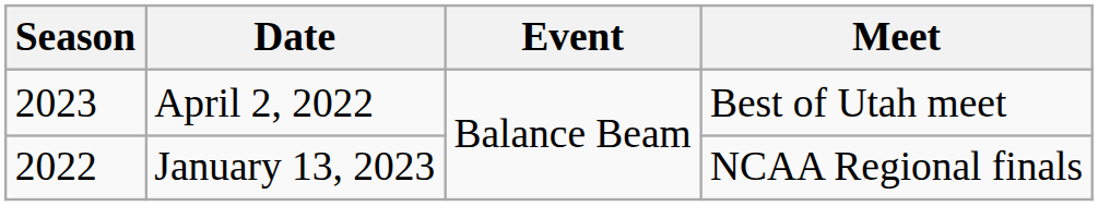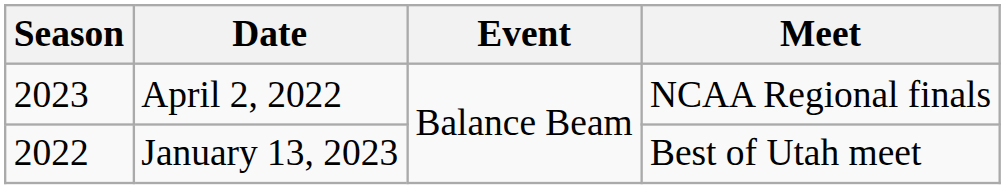April 2, 2022 | Meet: Best of Utah meet -> NCAA Regional finals
January 13, 2023 | Meet: NCAA Regional finals -> Best of Utah meet
